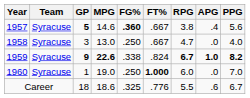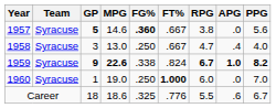1957 | APG: .4 -> .0
1958 | APG: .0 -> .4
